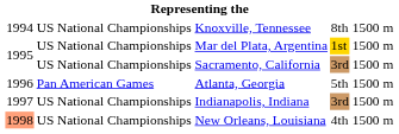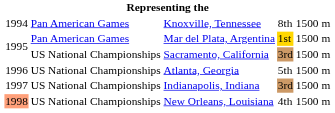Knoxville, Tennessee | column 2: US National Championships -> Pan American Games
Mar del Plata, Argentina | column 2: US National Championships -> Pan American Games
Atlanta, Georgia | column 2: Pan American Games -> US National Championships
